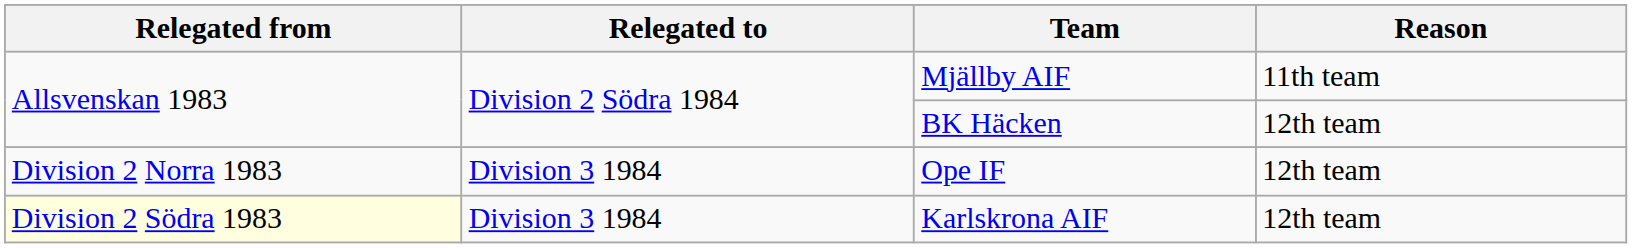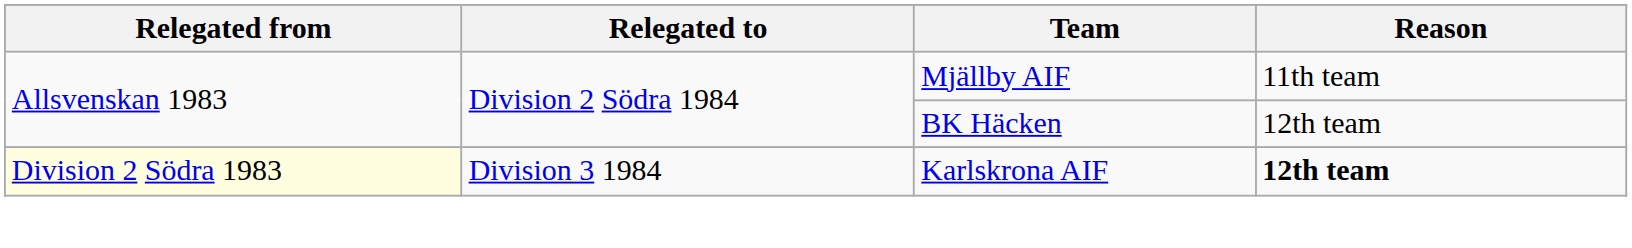- row: Division 2 Norra 1983 | Division 3 1984 | Ope IF | 12th team
Karlskrona AIF | Reason: normal -> bold
